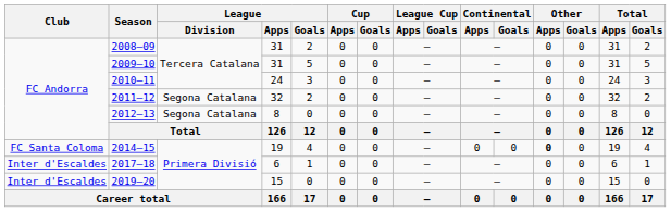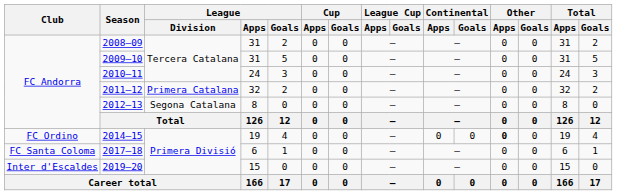2011–12 | League / Division: Segona Catalana -> Primera Catalana
2014–15 | Club: FC Santa Coloma -> FC Ordino
2017–18 | Club: Inter d'Escaldes -> FC Santa Coloma
